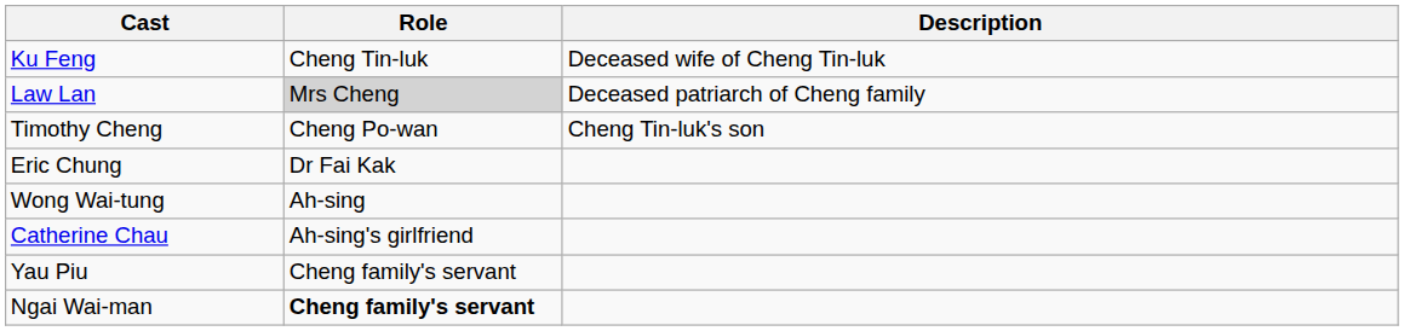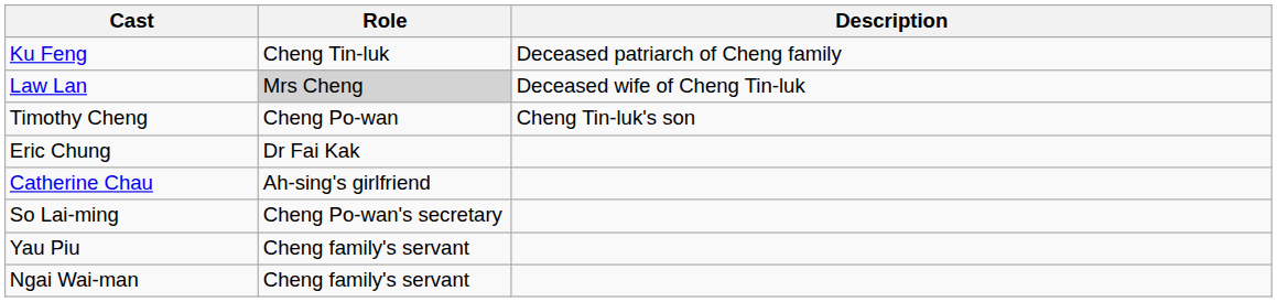Ku Feng | Description: Deceased wife of Cheng Tin-luk -> Deceased patriarch of Cheng family
Law Lan | Description: Deceased patriarch of Cheng family -> Deceased wife of Cheng Tin-luk
- row: Wong Wai-tung | Ah-sing
+ row: So Lai-ming | Cheng Po-wan's secretary
Ngai Wai-man | Role: bold -> normal
